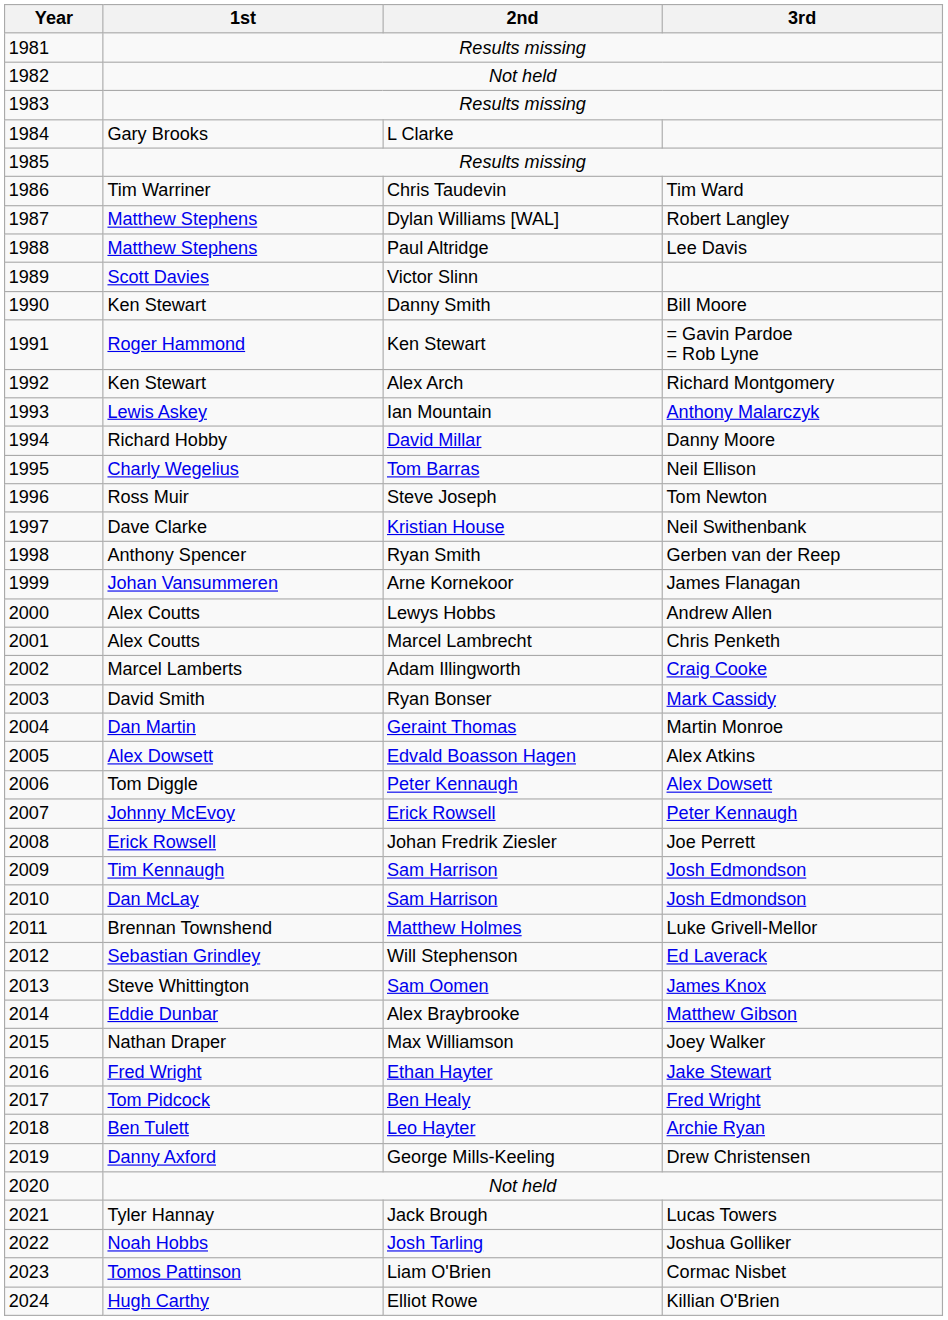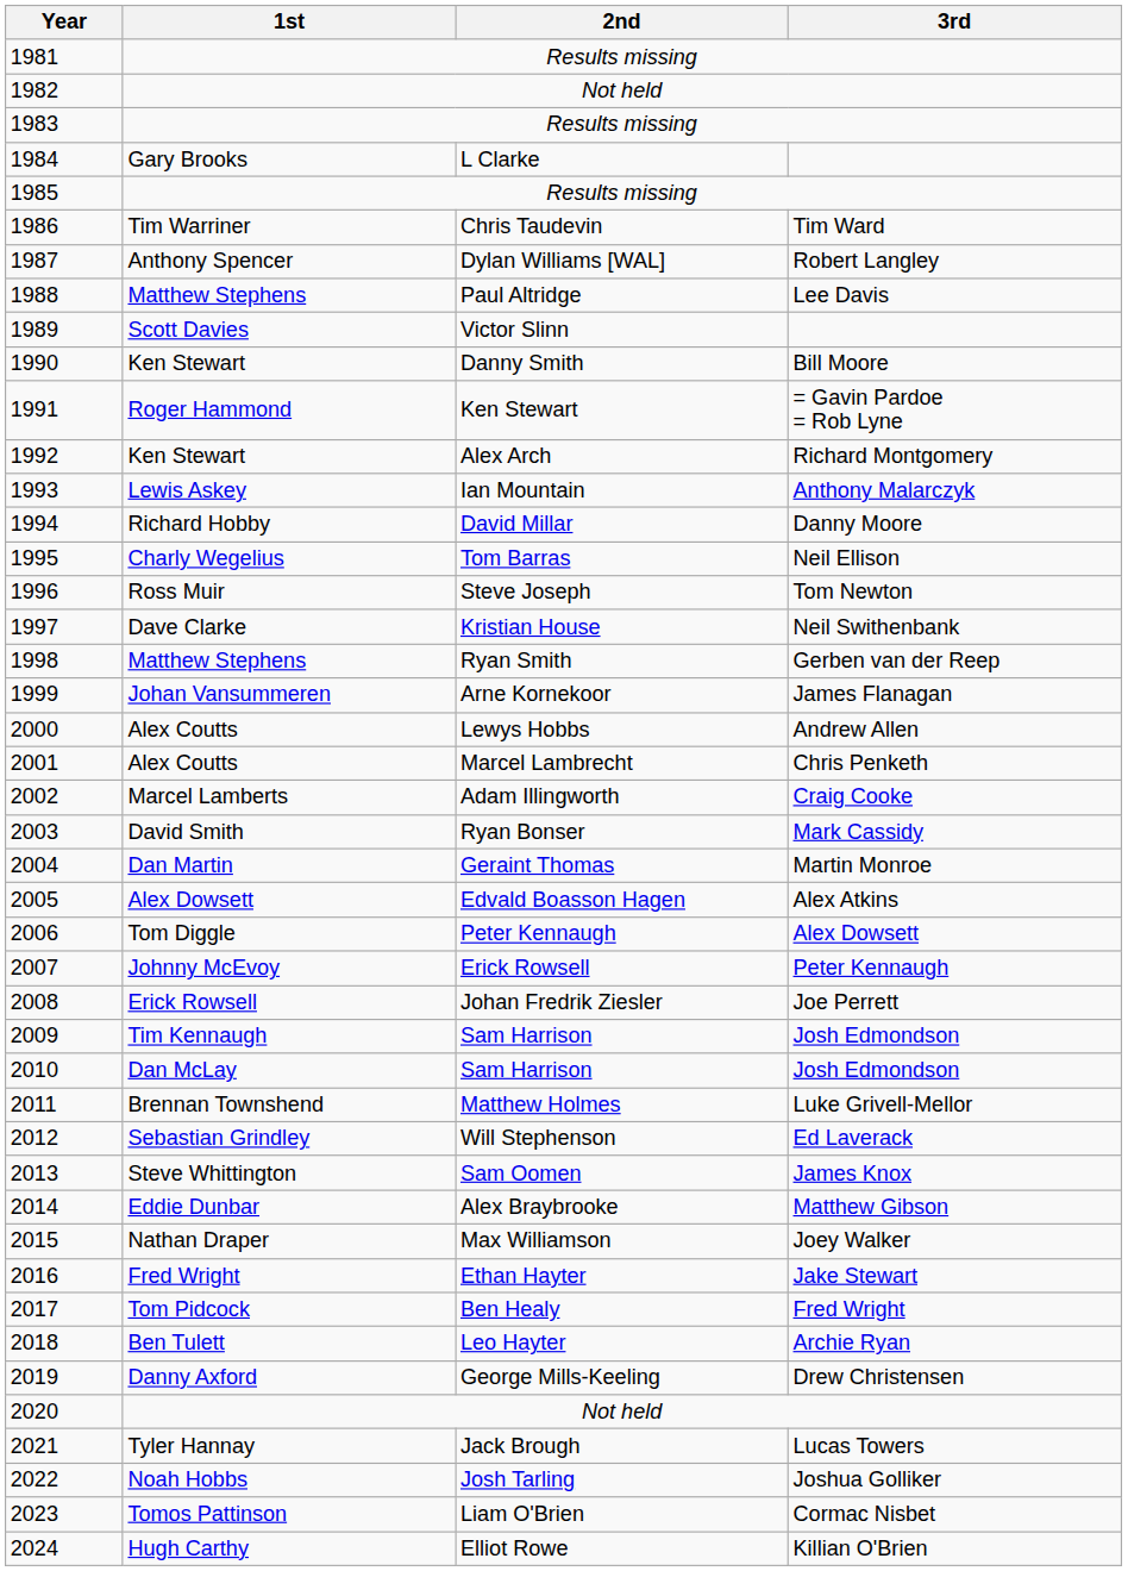Dylan Williams [WAL] | 1st: Matthew Stephens -> Anthony Spencer
Ryan Smith | 1st: Anthony Spencer -> Matthew Stephens
